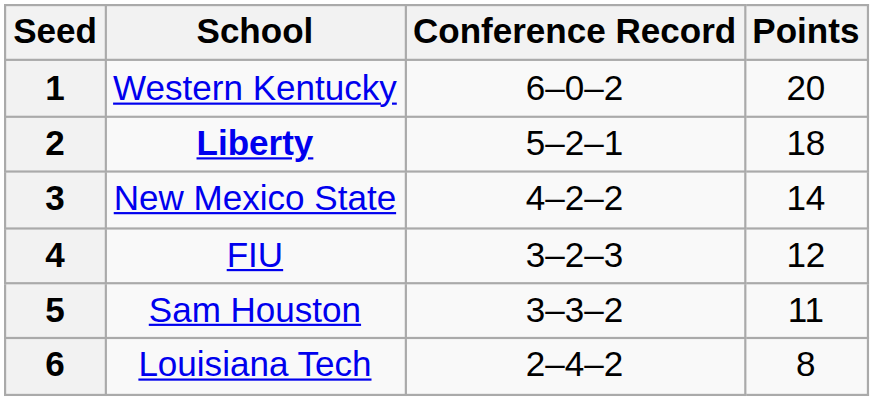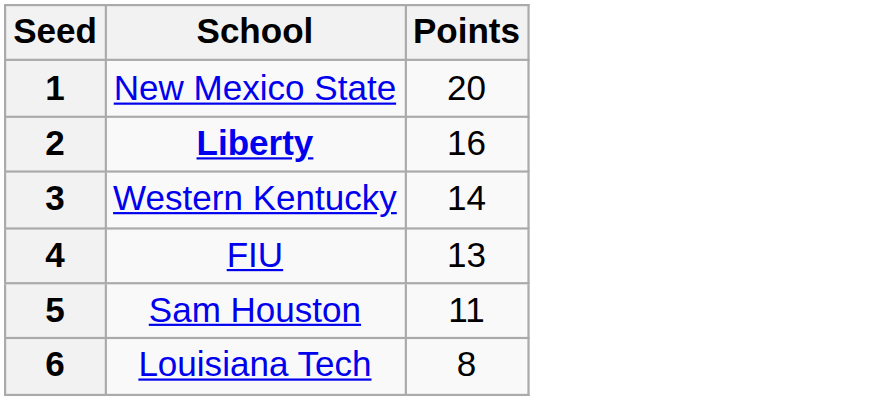- column: Conference Record | 6–0–2 | 5–2–1 | 4–2–2 | 3–2–3 | 3–3–2 | 2–4–2
1 | School: Western Kentucky -> New Mexico State
2 | Points: 18 -> 16
3 | School: New Mexico State -> Western Kentucky
4 | Points: 12 -> 13
